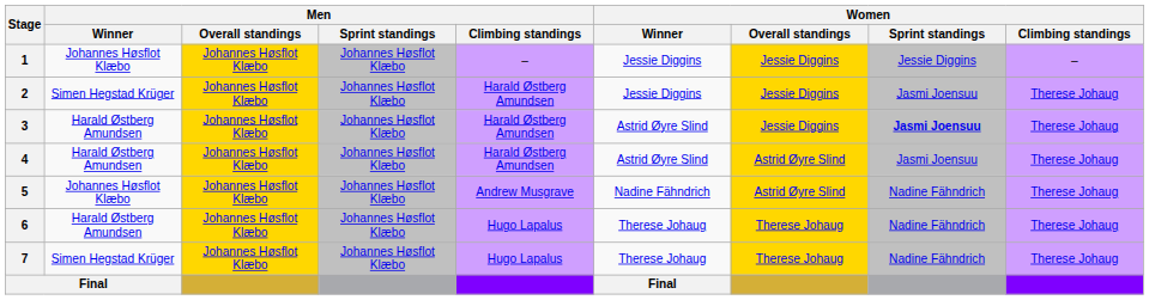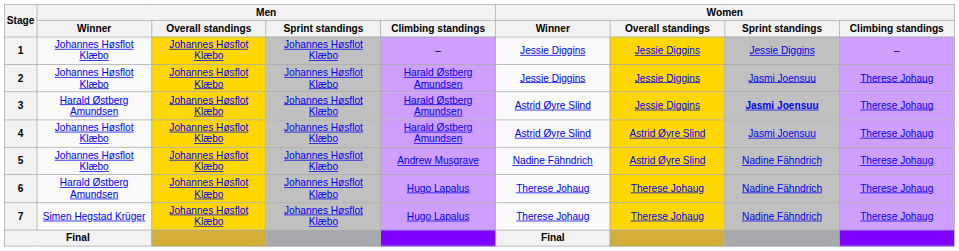2 | Men / Winner: Simen Hegstad Krüger -> Johannes Høsflot Klæbo
4 | Men / Winner: Harald Østberg Amundsen -> Johannes Høsflot Klæbo
